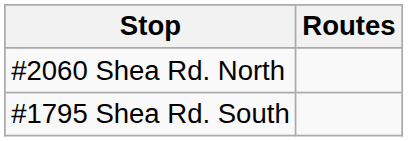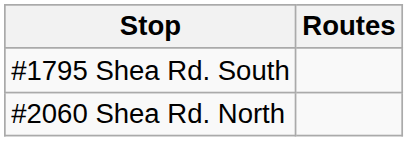rows swapped: #1795 Shea Rd. South <-> #2060 Shea Rd. North
